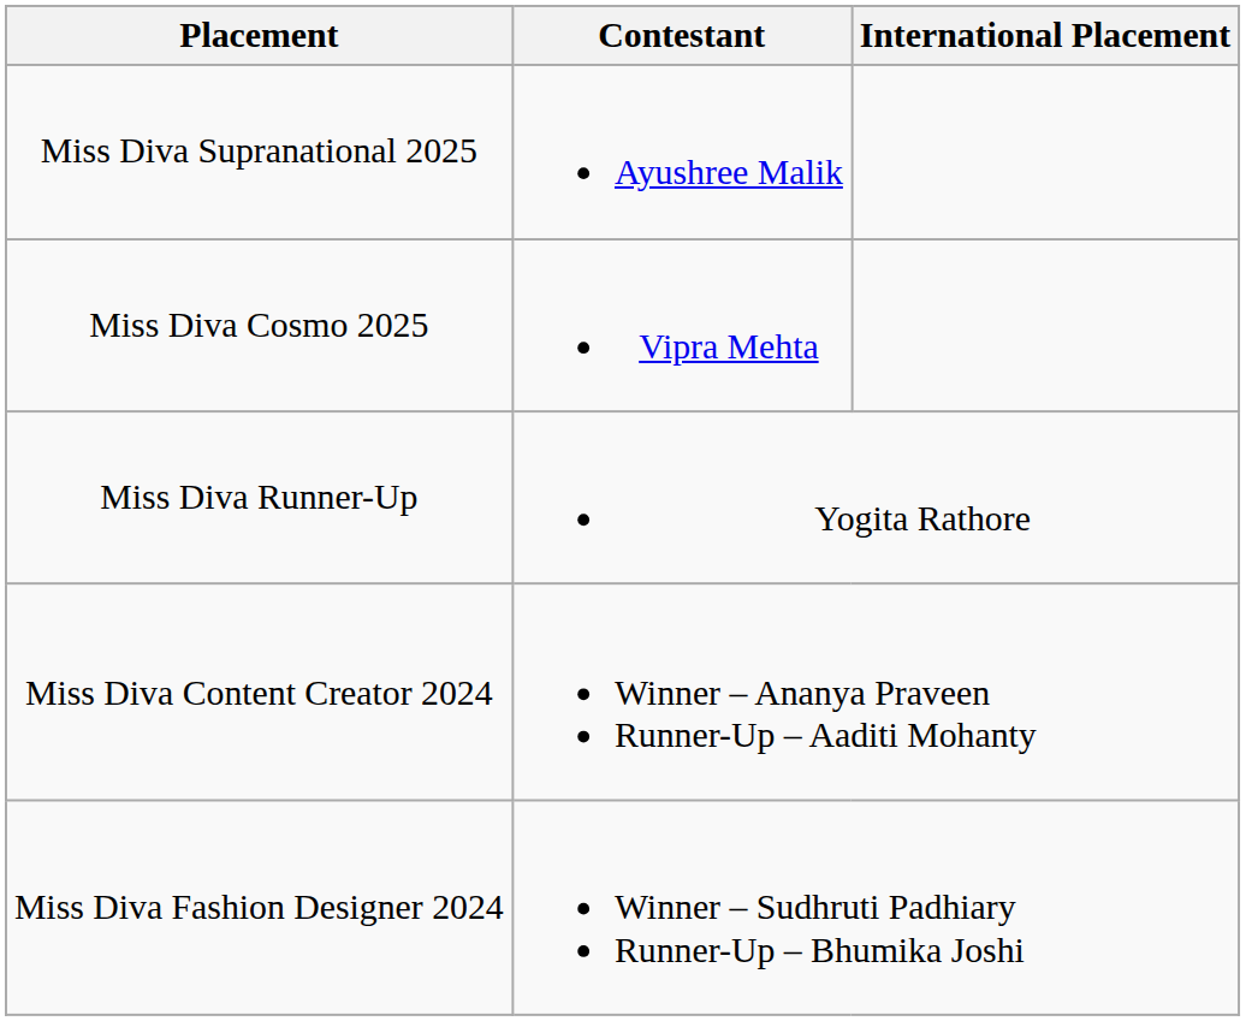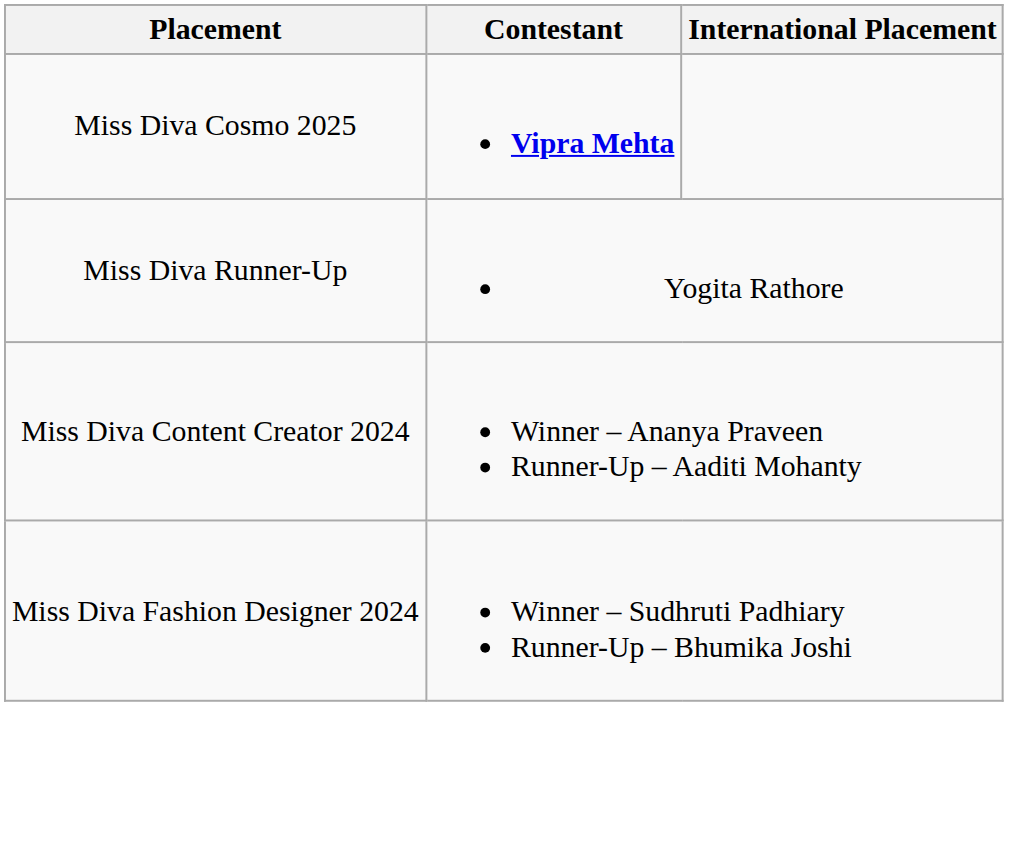- row: Miss Diva Supranational 2025 | Ayushree Malik
Miss Diva Cosmo 2025 | Contestant: normal -> bold
